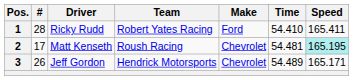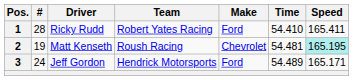2 | #: 17 -> 19
3 | #: 26 -> 24
3 | Make: Chevrolet -> Ford
